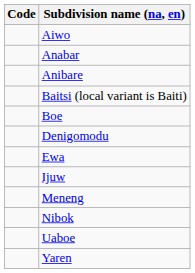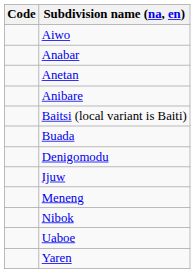+ row: Anetan
- row: Boe
+ row: Buada
- row: Ewa
